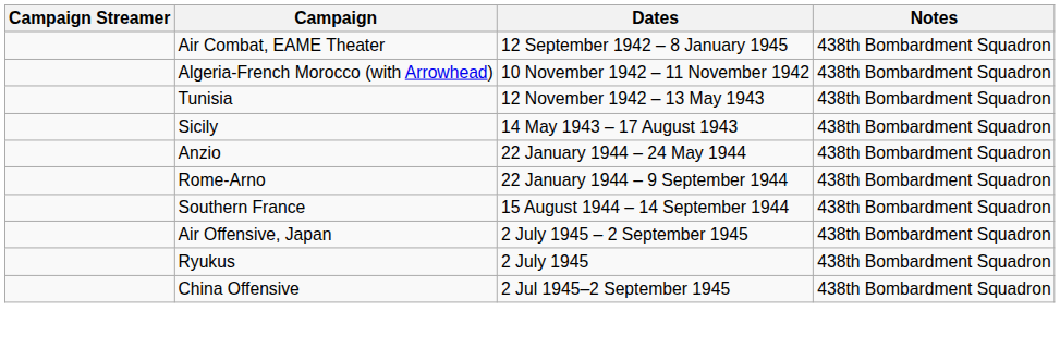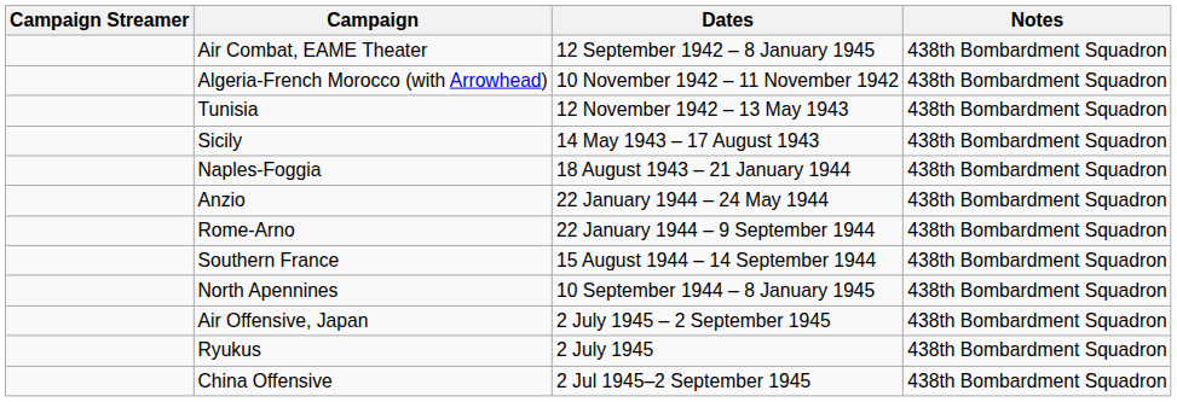+ row: Naples-Foggia | 18 August 1943 – 21 January 1944 | 438th Bombardment Squadron
+ row: North Apennines | 10 September 1944 – 8 January 1945 | 438th Bombardment Squadron
